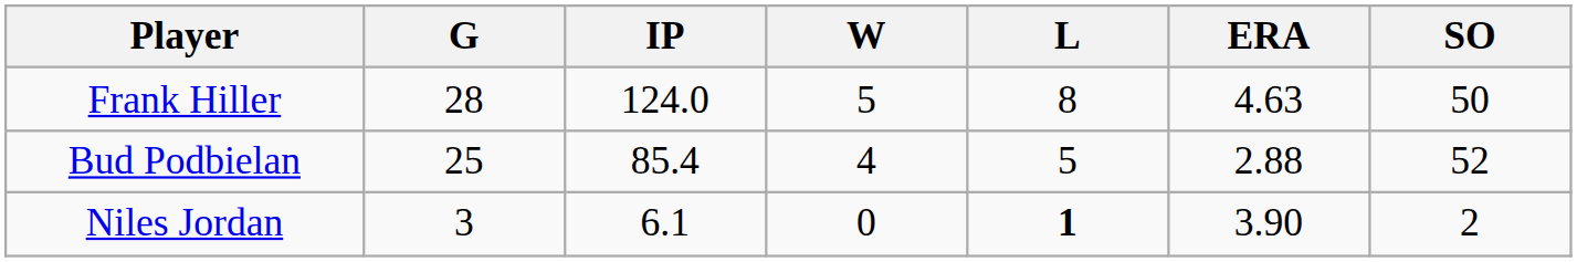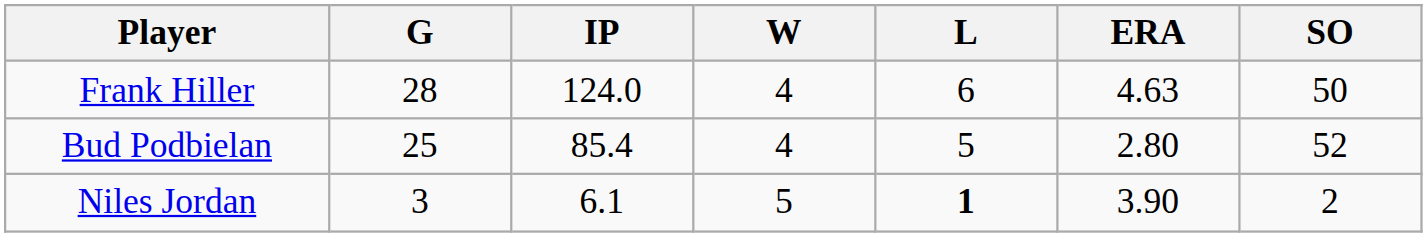Frank Hiller | W: 5 -> 4
Frank Hiller | L: 8 -> 6
Bud Podbielan | ERA: 2.88 -> 2.80
Niles Jordan | W: 0 -> 5
